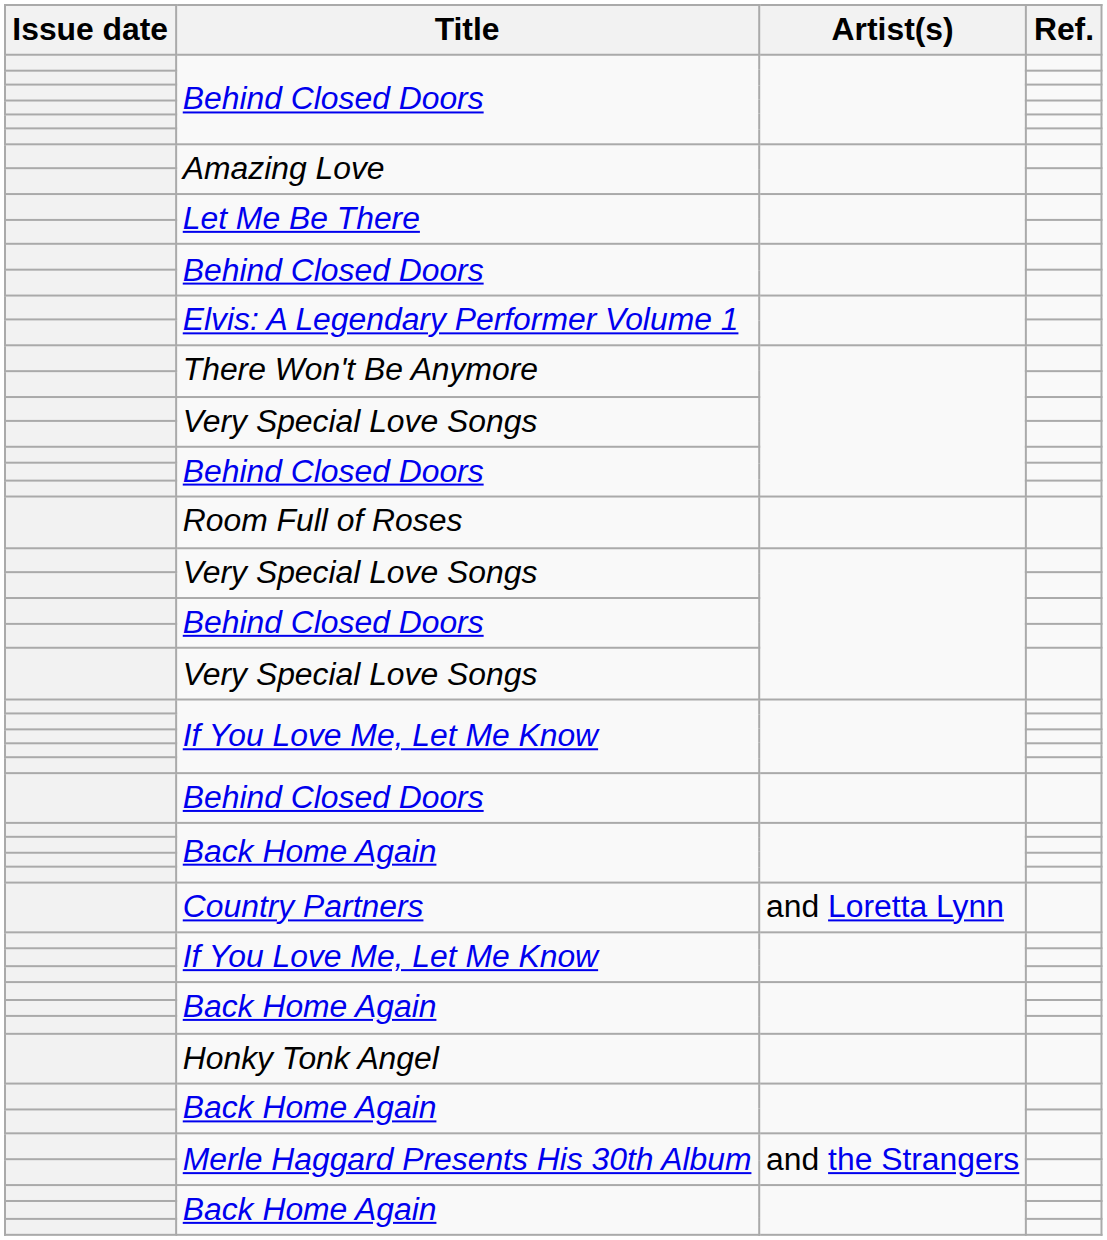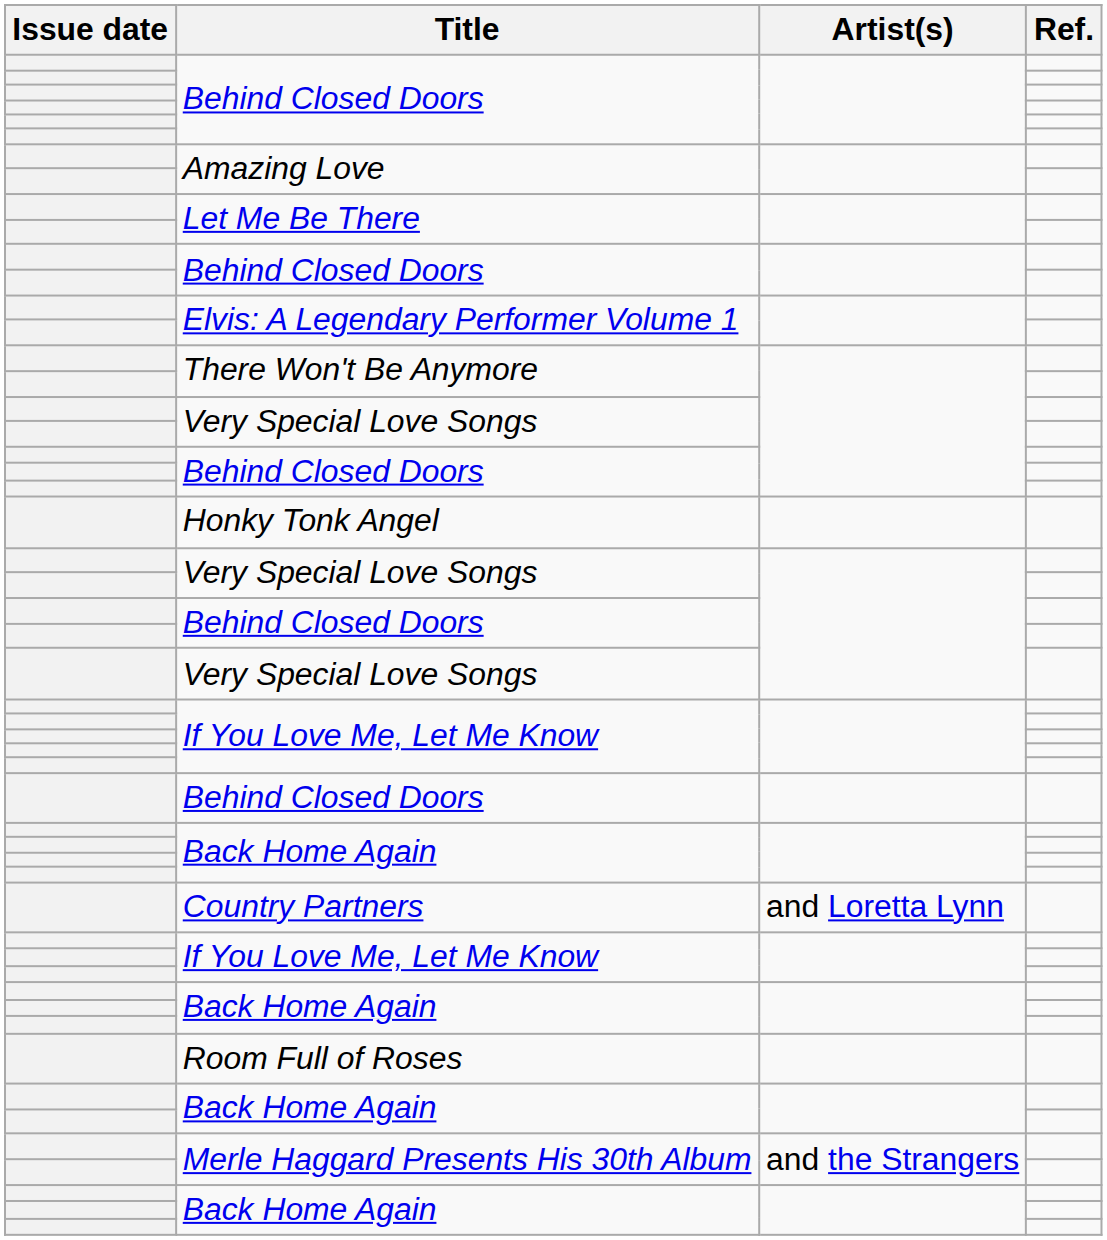rows swapped: Honky Tonk Angel <-> Room Full of Roses
